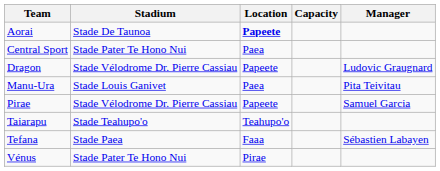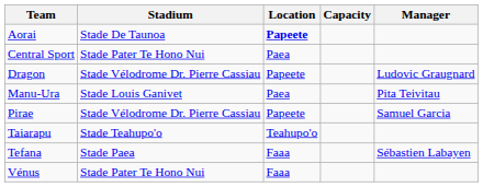Vénus | Location: Pirae -> Faaa
